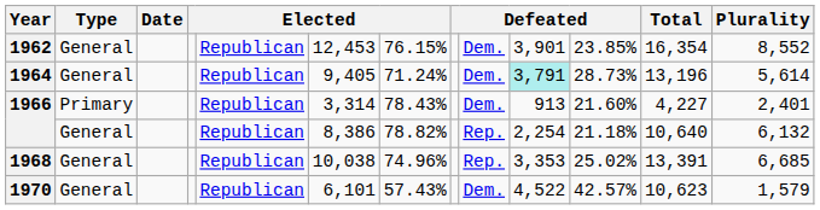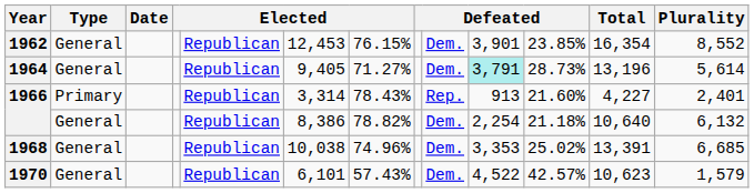1964 | column 7: 71.24% -> 71.27%
1966 / Primary | column 9: Dem. -> Rep.
1966 / General | column 9: Rep. -> Dem.
1968 | column 9: Rep. -> Dem.
